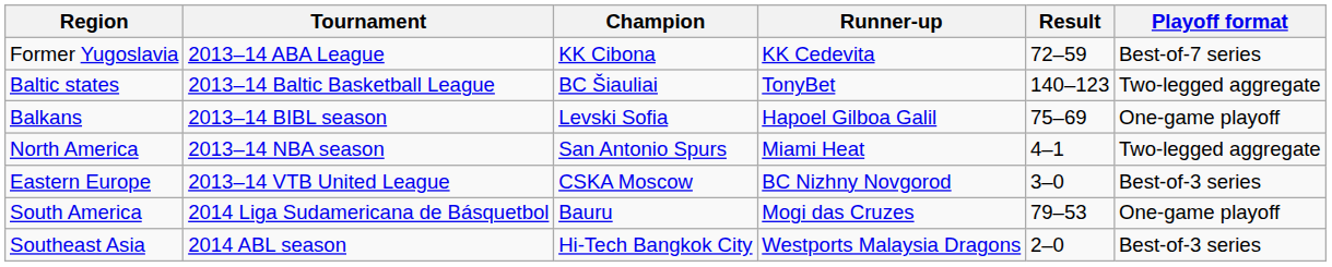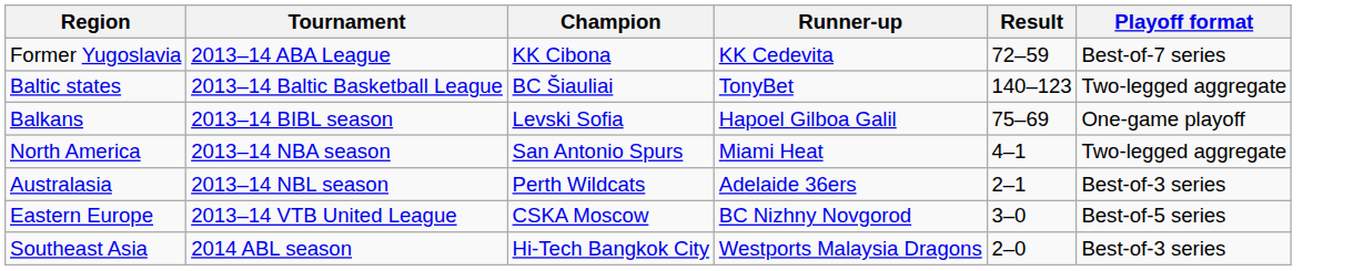+ row: Australasia | 2013–14 NBL season | Perth Wildcats | Adelaide 36ers | 2–1 | Best-of-3 series
Eastern Europe | Playoff format: Best-of-3 series -> Best-of-5 series
- row: South America | 2014 Liga Sudamericana de Básquetbol | Bauru | Mogi das Cruzes | 79–53 | One-game playoff
